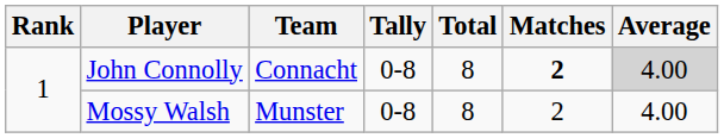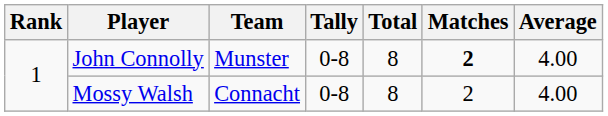John Connolly | Team: Connacht -> Munster
John Connolly | Average: lightgrey background -> no background
Mossy Walsh | Team: Munster -> Connacht
